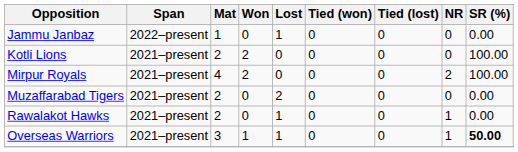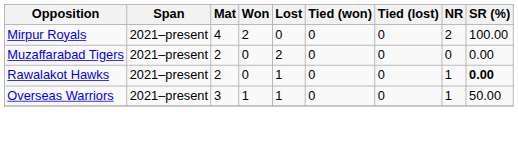- row: Jammu Janbaz | 2022–present | 1 | 0 | 1 | 0 | 0 | 0 | 0.00
- row: Kotli Lions | 2021–present | 2 | 2 | 0 | 0 | 0 | 0 | 100.00
Rawalakot Hawks | SR (%): normal -> bold
Overseas Warriors | SR (%): bold -> normal
